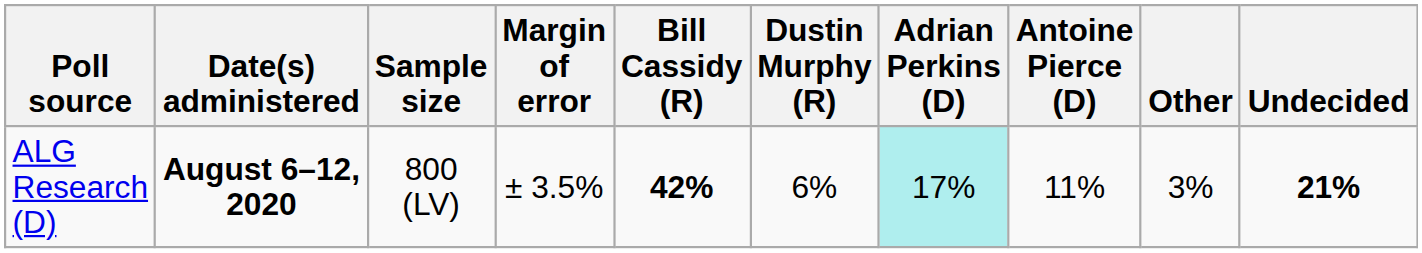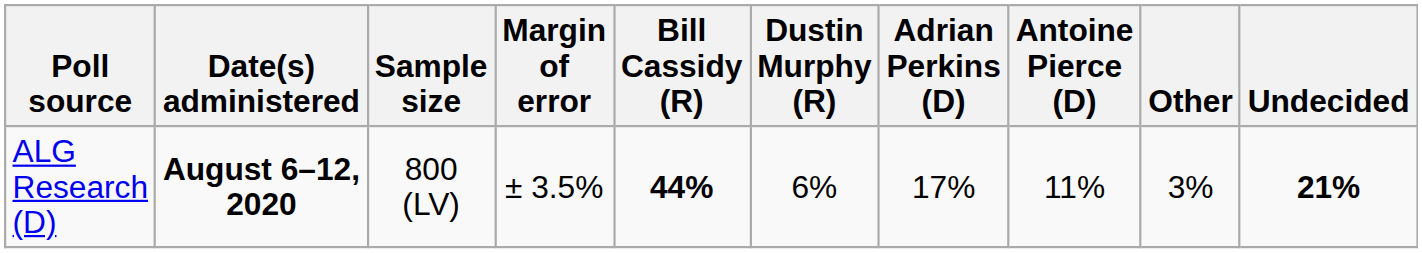ALG Research (D) | Bill Cassidy (R): 42% -> 44%
ALG Research (D) | Adrian Perkins (D): paleturquoise background -> no background
